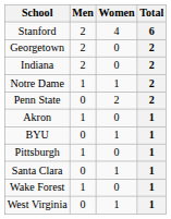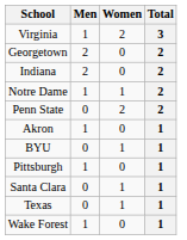- row: Stanford | 2 | 4 | 6
+ row: Virginia | 1 | 2 | 3
+ row: Texas | 0 | 1 | 1
- row: West Virginia | 0 | 1 | 1
